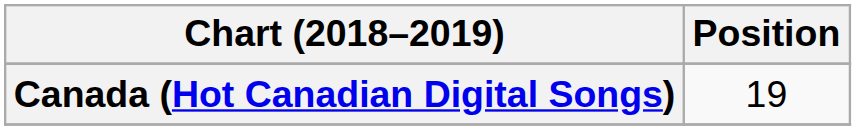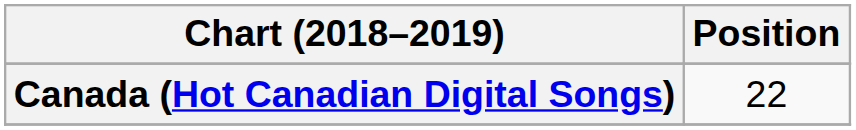Canada (Hot Canadian Digital Songs) | Position: 19 -> 22
